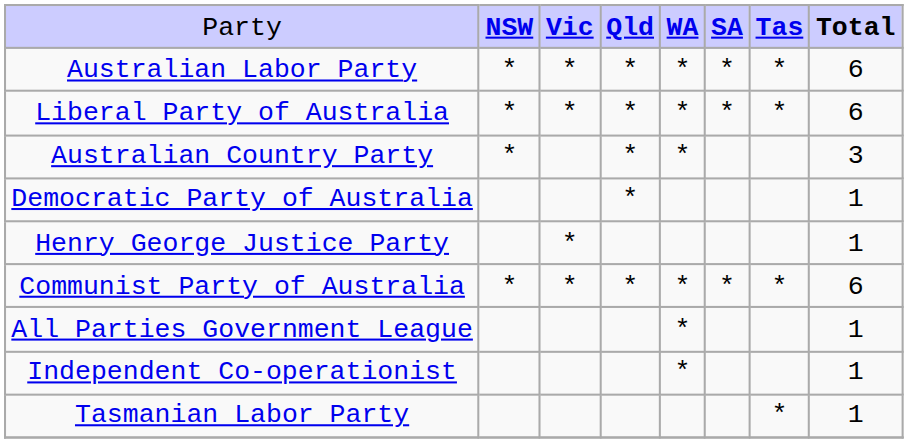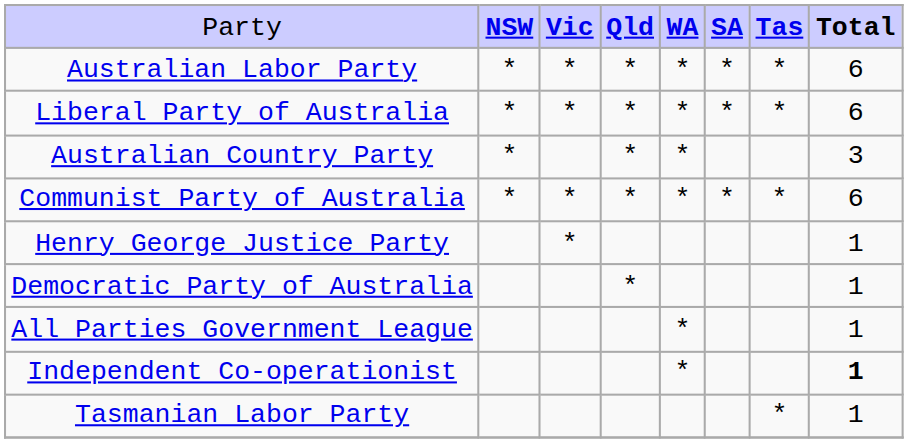rows swapped: Communist Party of Australia <-> Democratic Party of Australia
Independent Co-operationist | column 8: normal -> bold
